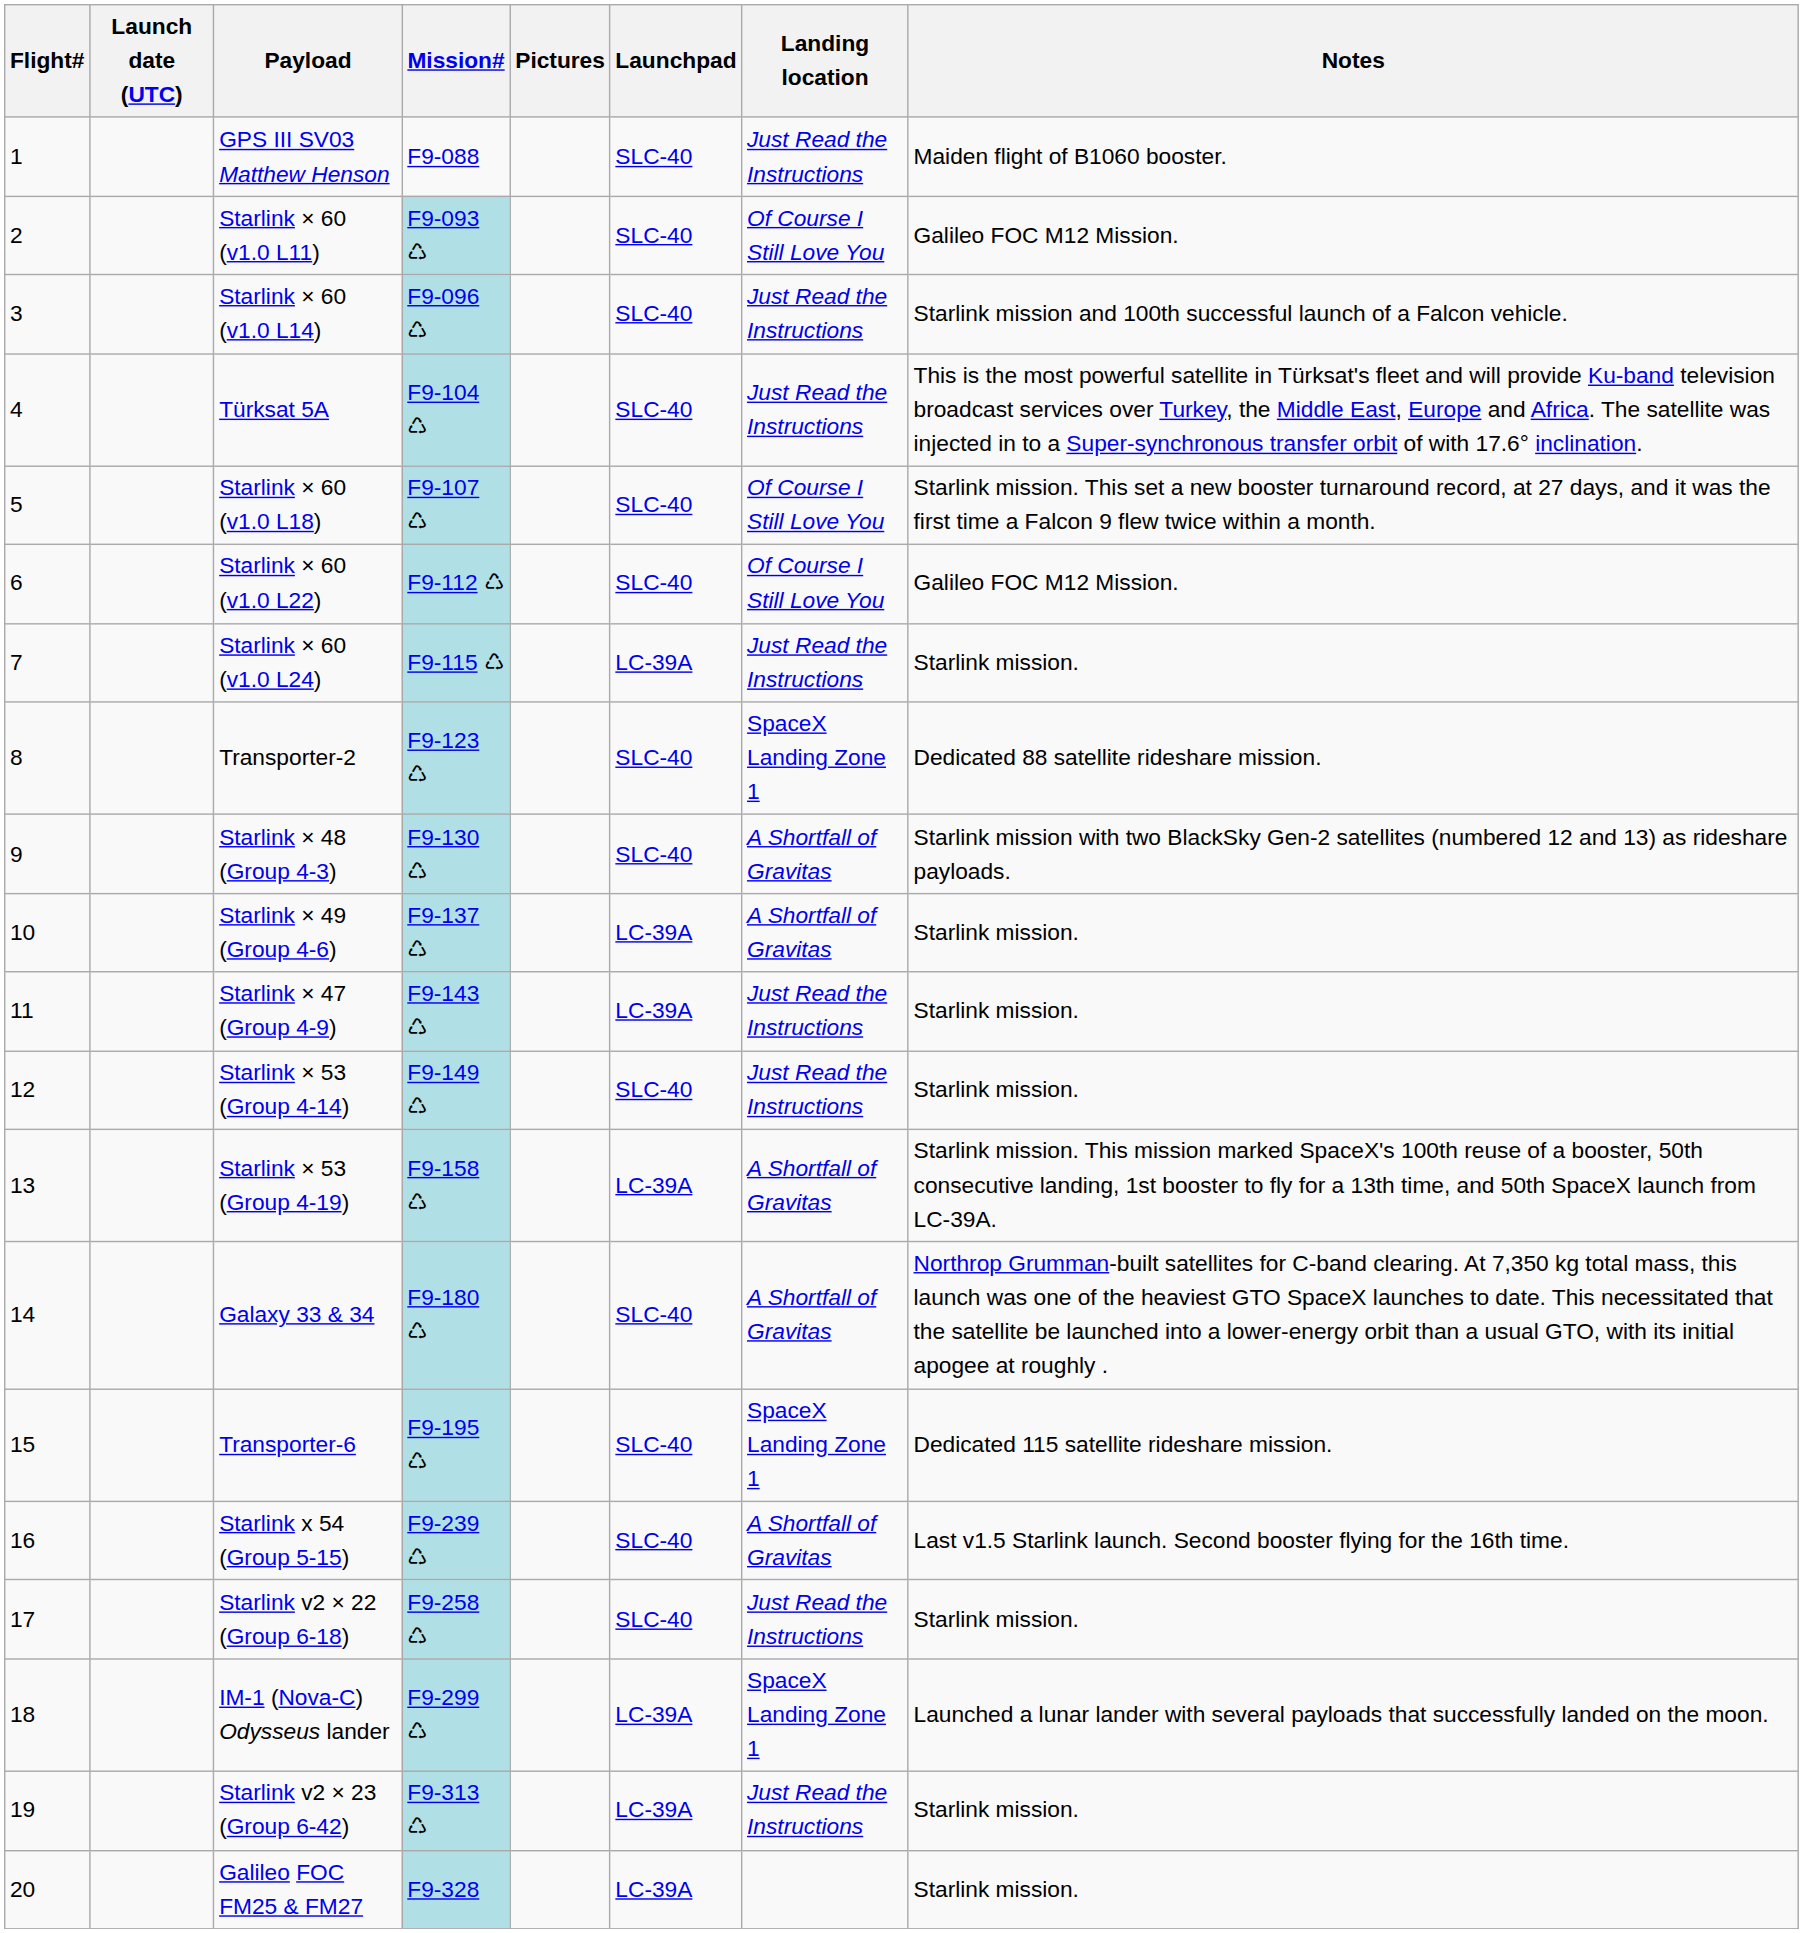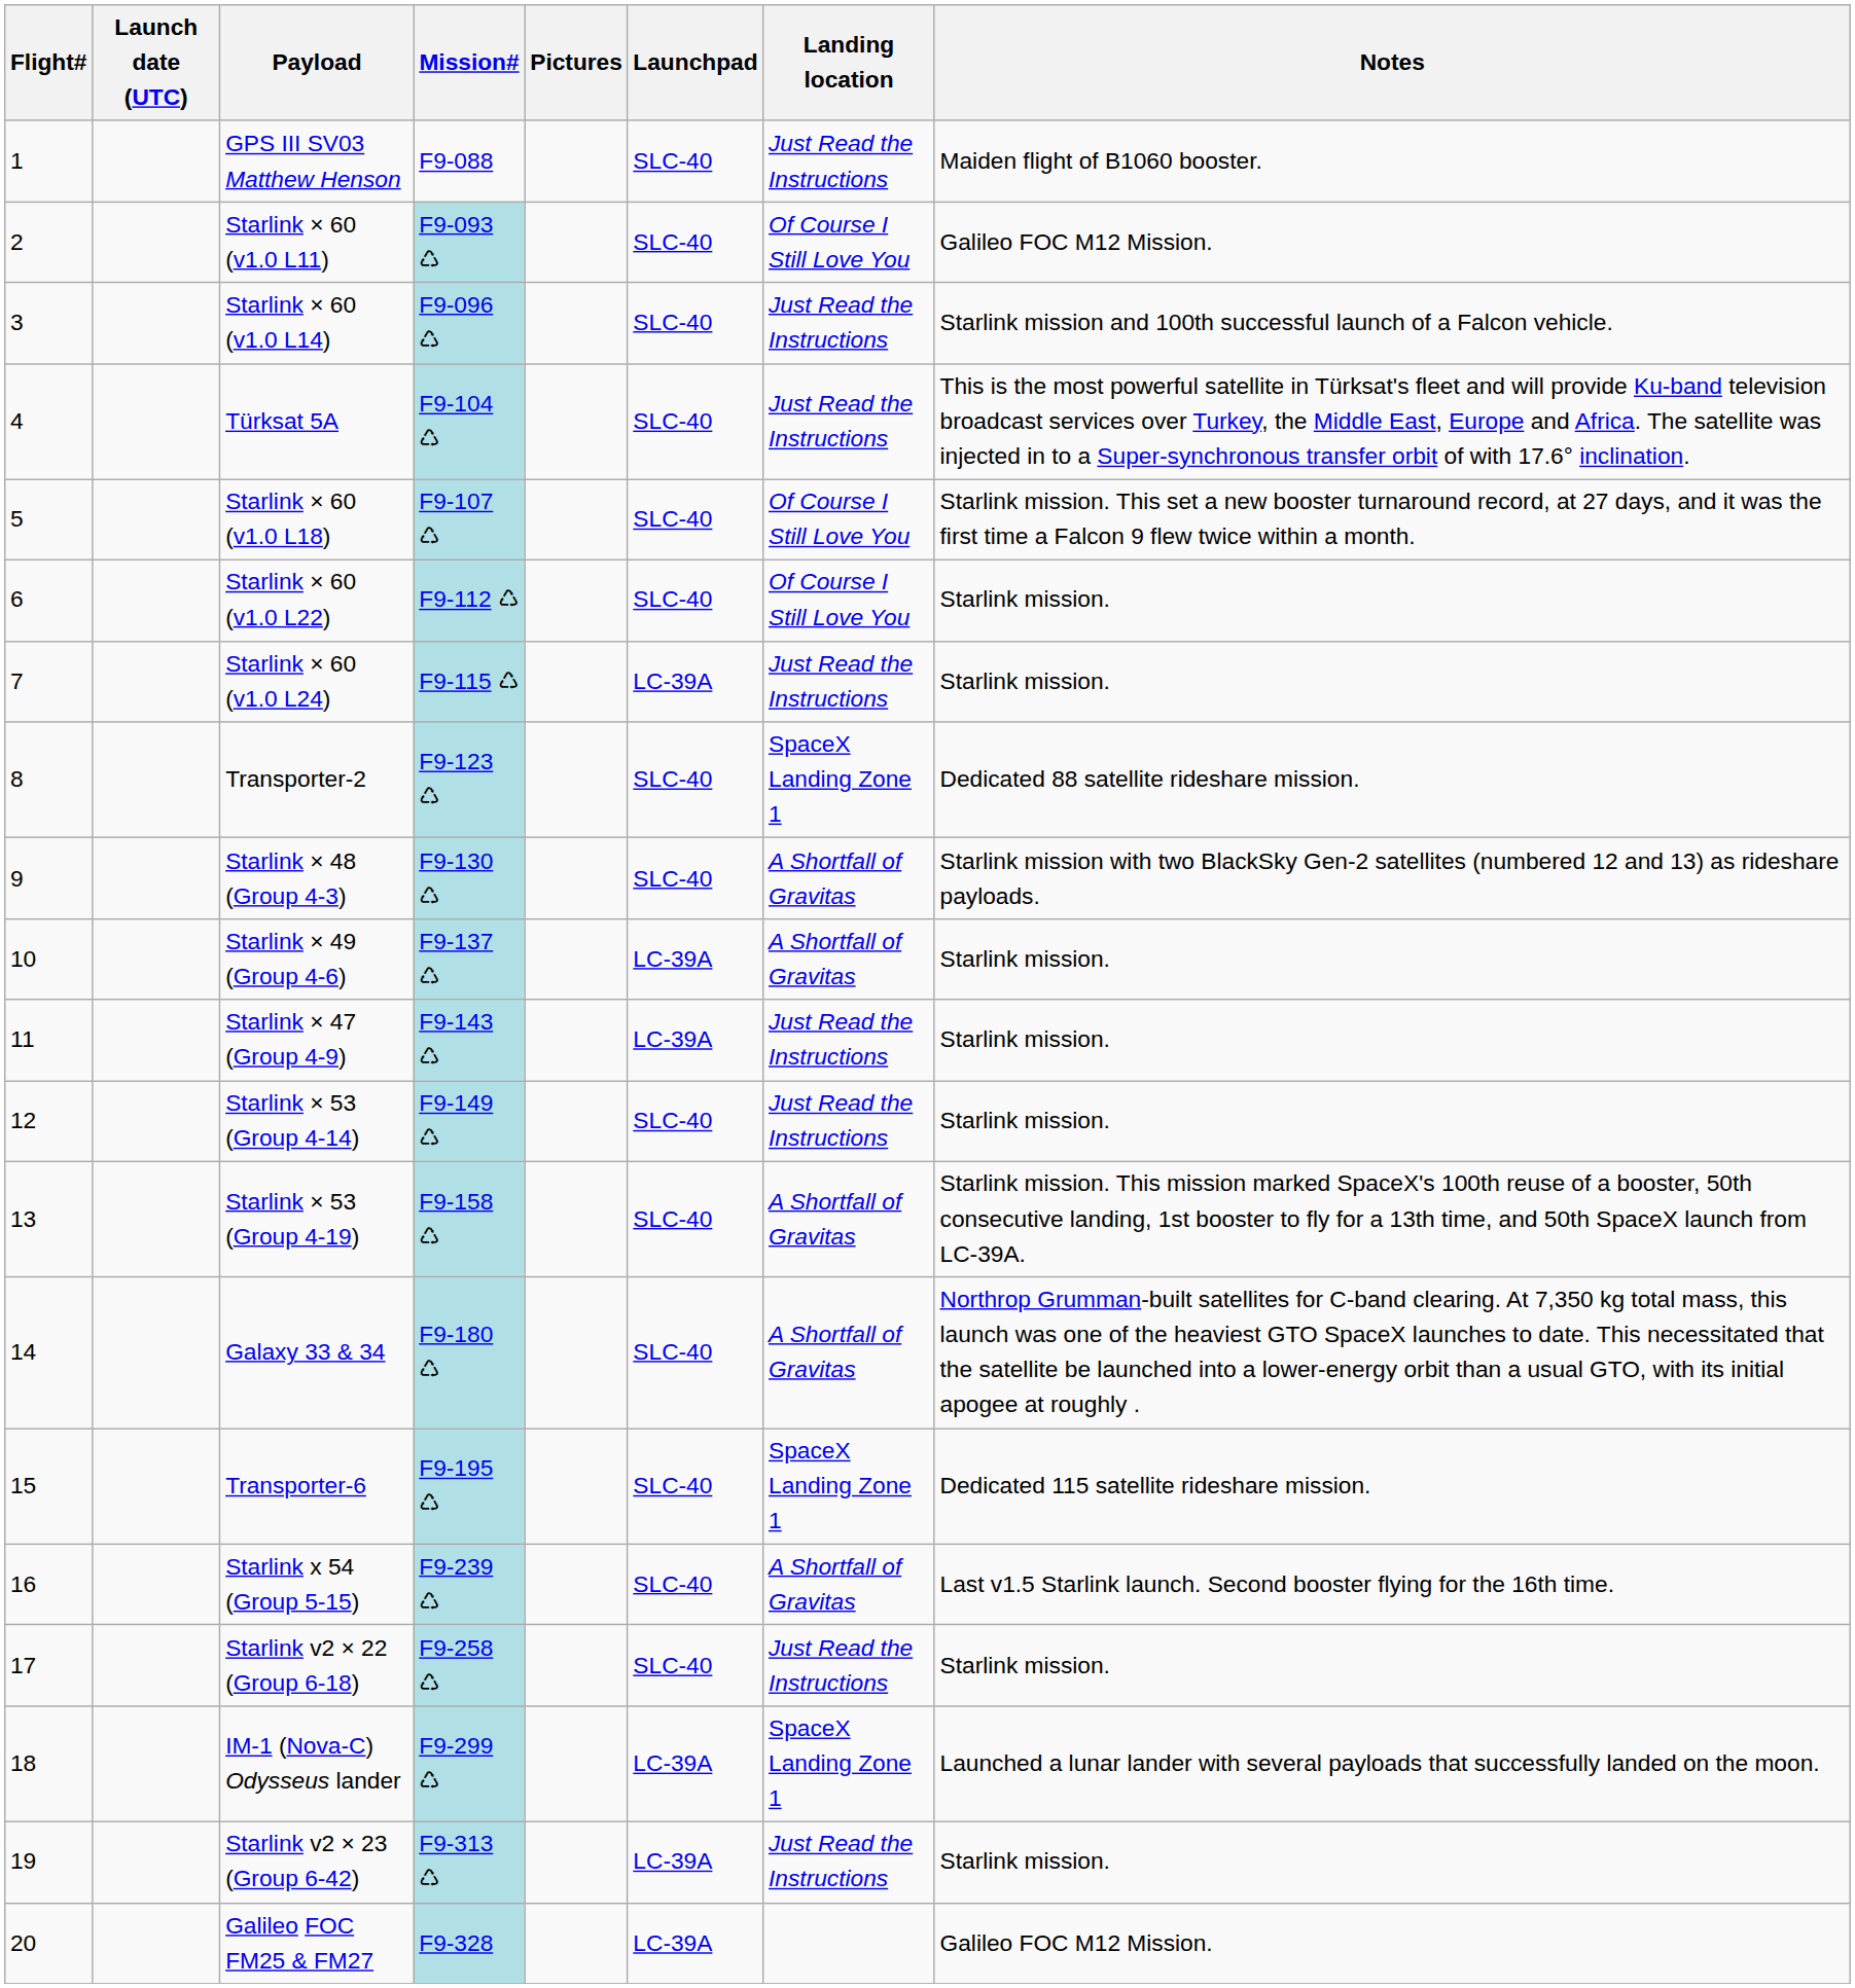Starlink × 60 (v1.0 L22) | Notes: Galileo FOC M12 Mission. -> Starlink mission.
Starlink × 53 (Group 4-19) | Launchpad: LC-39A -> SLC-40
Galileo FOC FM25 & FM27 | Notes: Starlink mission. -> Galileo FOC M12 Mission.
